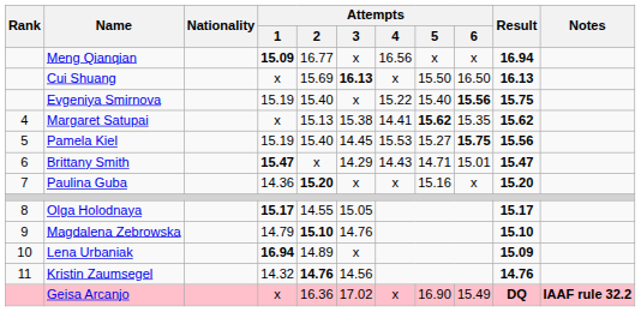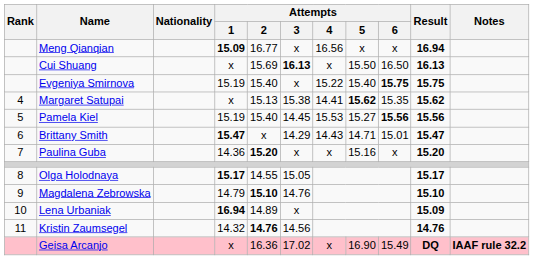Evgeniya Smirnova | Attempts / 6: 15.56 -> 15.75
Pamela Kiel | Attempts / 6: 15.75 -> 15.56
